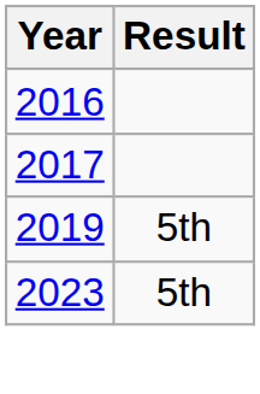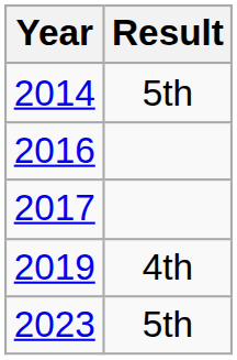+ row: 2014 | 5th
2019 | Result: 5th -> 4th
